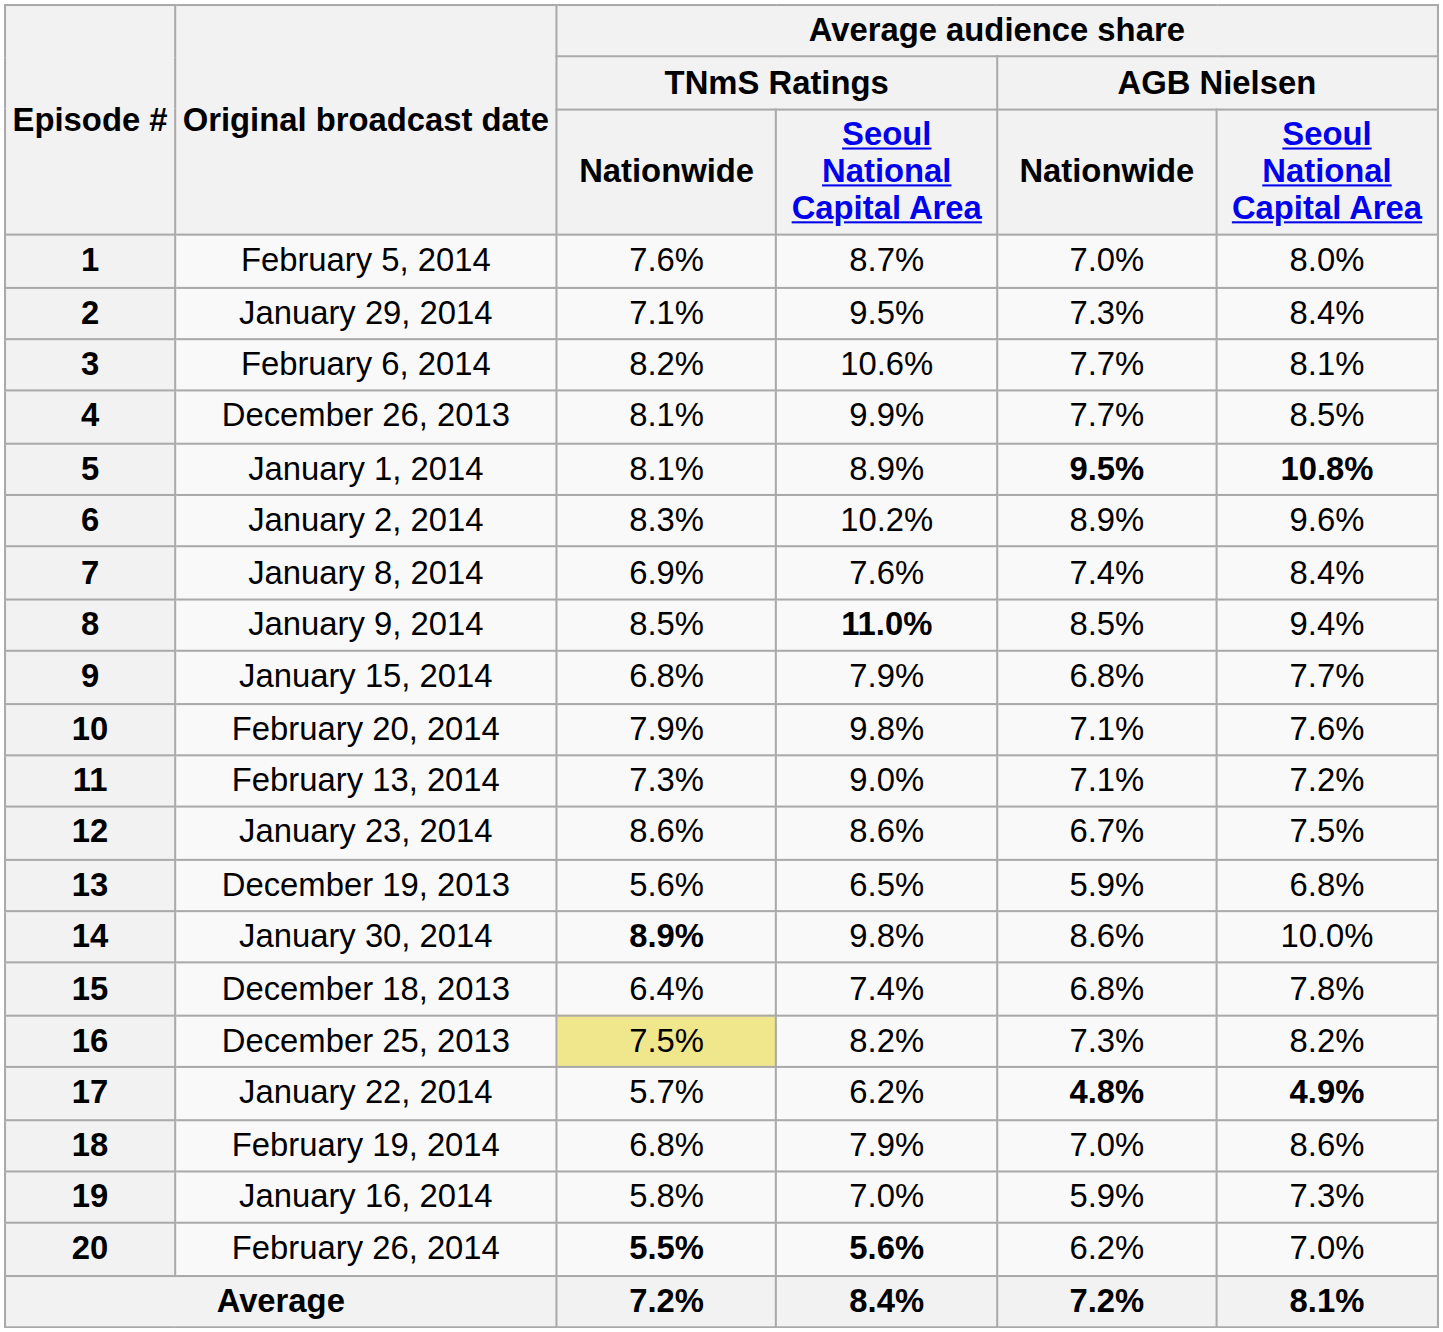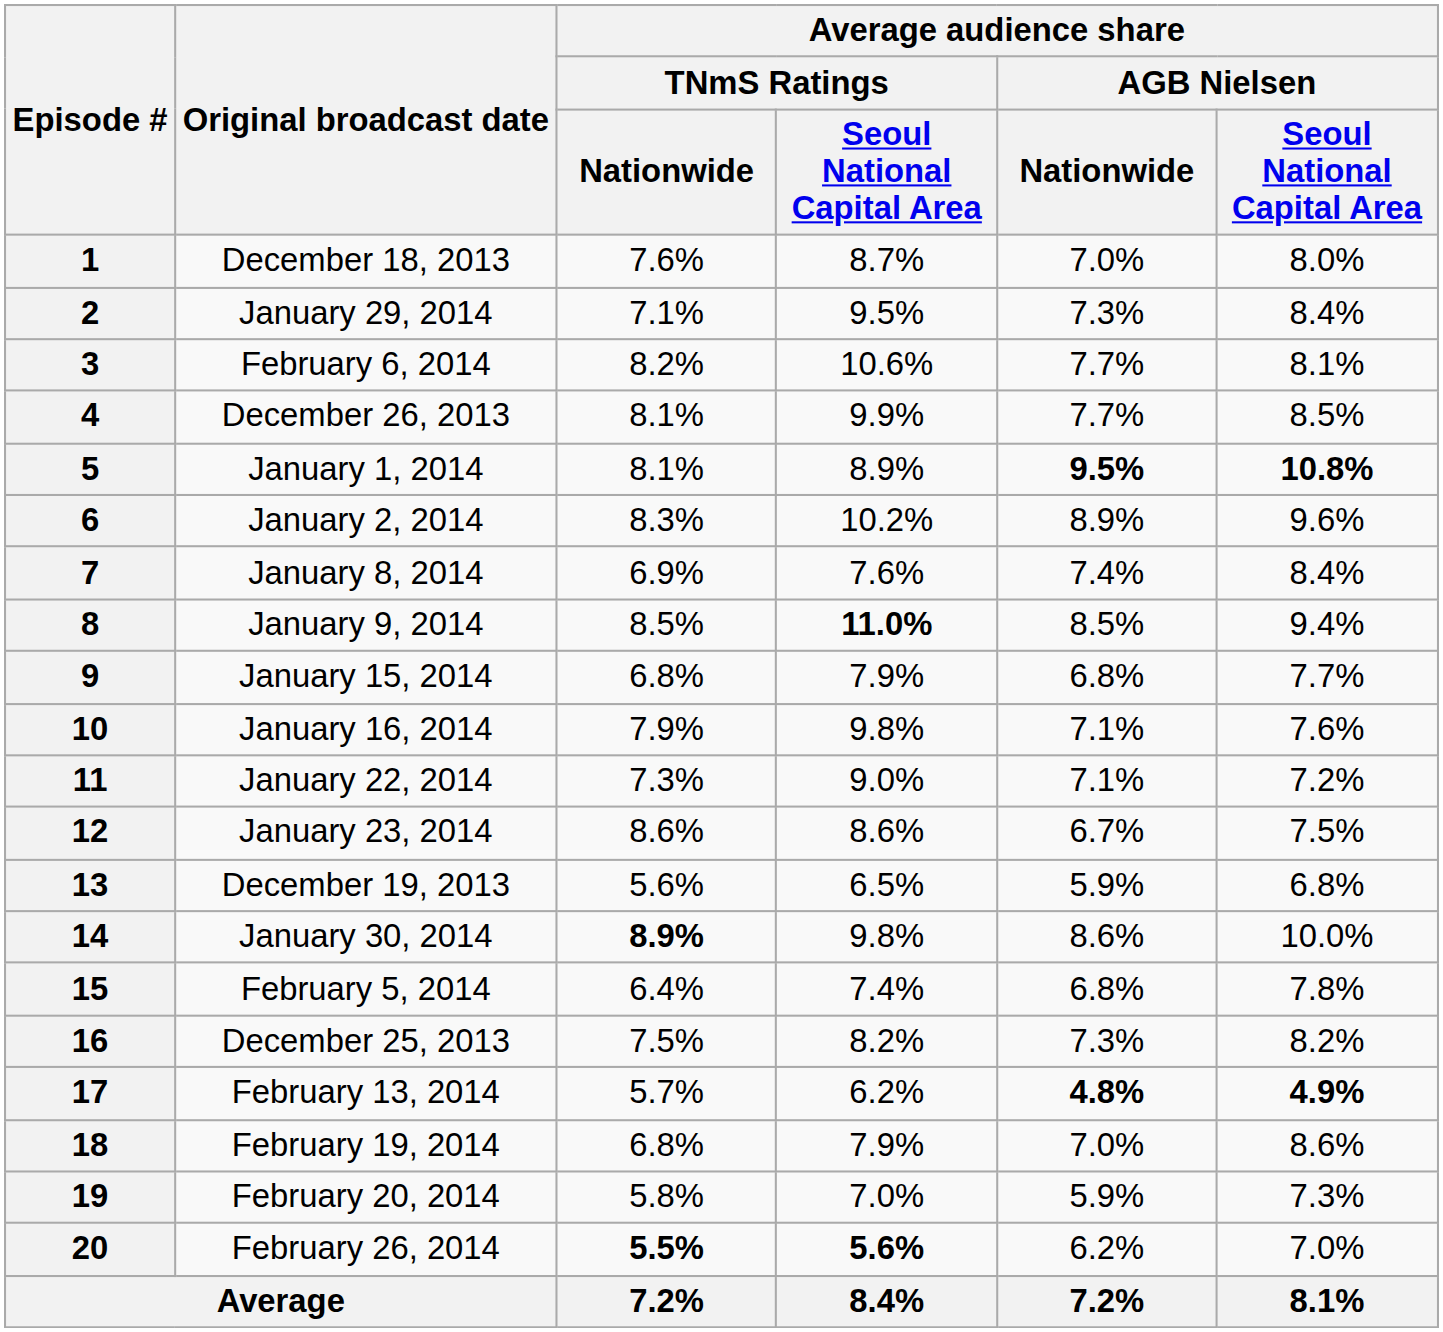1 | Original broadcast date: February 5, 2014 -> December 18, 2013
10 | Original broadcast date: February 20, 2014 -> January 16, 2014
11 | Original broadcast date: February 13, 2014 -> January 22, 2014
15 | Original broadcast date: December 18, 2013 -> February 5, 2014
16 | Average audience share / TNmS Ratings / Nationwide: khaki background -> no background
17 | Original broadcast date: January 22, 2014 -> February 13, 2014
19 | Original broadcast date: January 16, 2014 -> February 20, 2014
